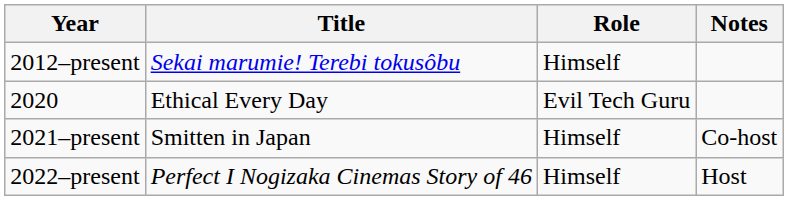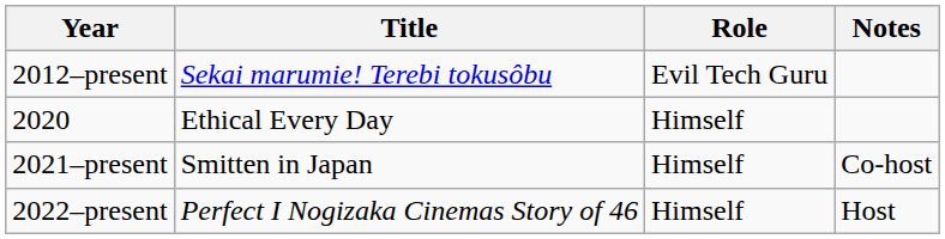2012–present | Role: Himself -> Evil Tech Guru
2020 | Role: Evil Tech Guru -> Himself
